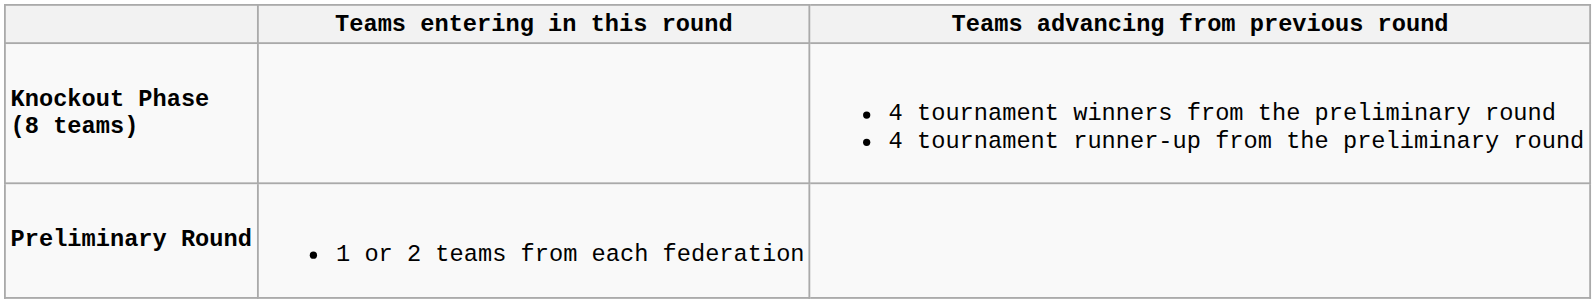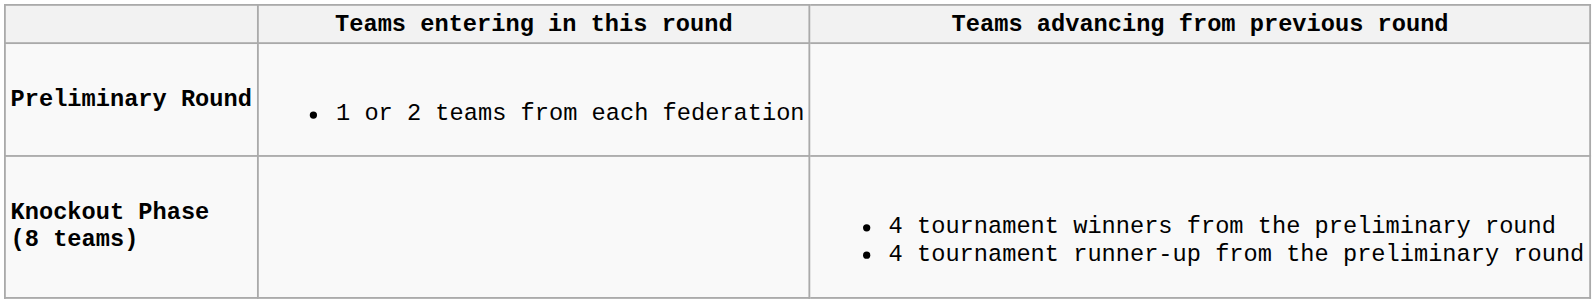rows swapped: Preliminary Round <-> Knockout Phase (8 teams)
